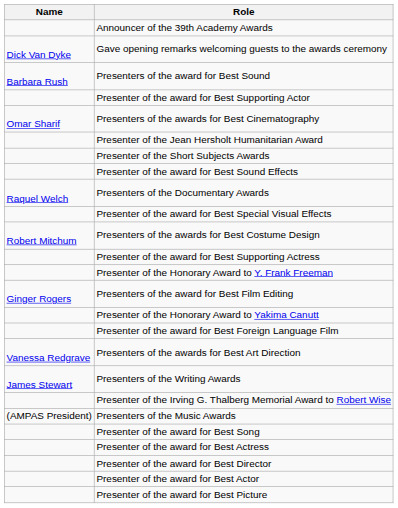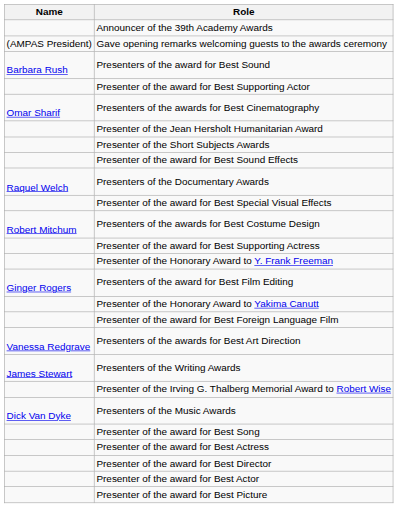Gave opening remarks welcoming guests to the awards ceremony | Name: Dick Van Dyke -> (AMPAS President)
Presenters of the Music Awards | Name: (AMPAS President) -> Dick Van Dyke
